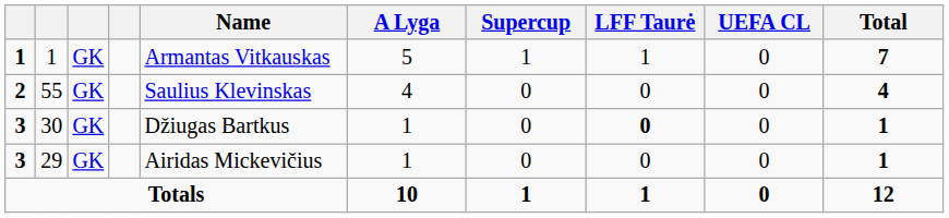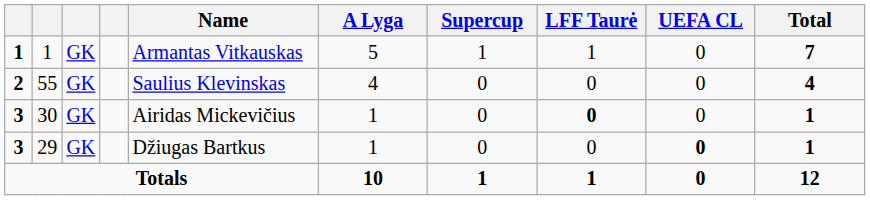30 | Name: Džiugas Bartkus -> Airidas Mickevičius
29 | Name: Airidas Mickevičius -> Džiugas Bartkus
29 | UEFA CL: normal -> bold
